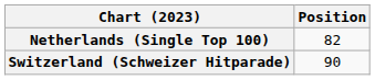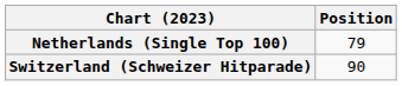Netherlands (Single Top 100) | Position: 82 -> 79
